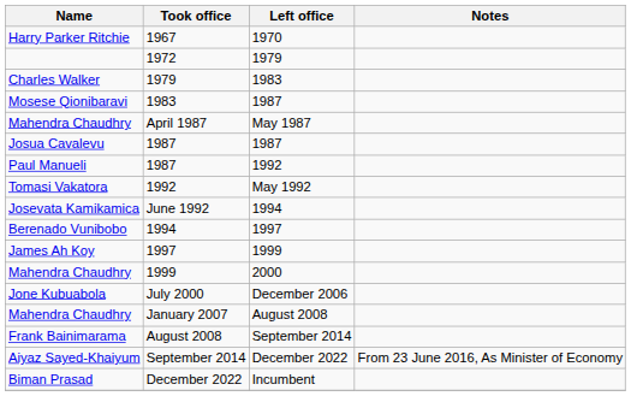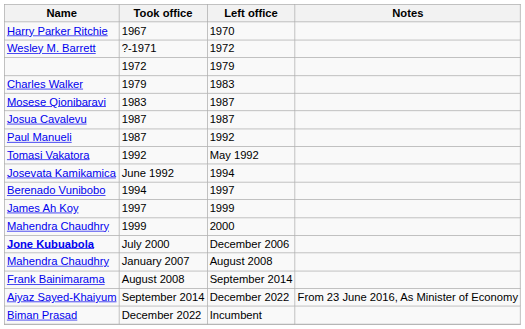+ row: Wesley M. Barrett | ?-1971 | 1972
- row: Mahendra Chaudhry | April 1987 | May 1987
July 2000 | Name: normal -> bold
